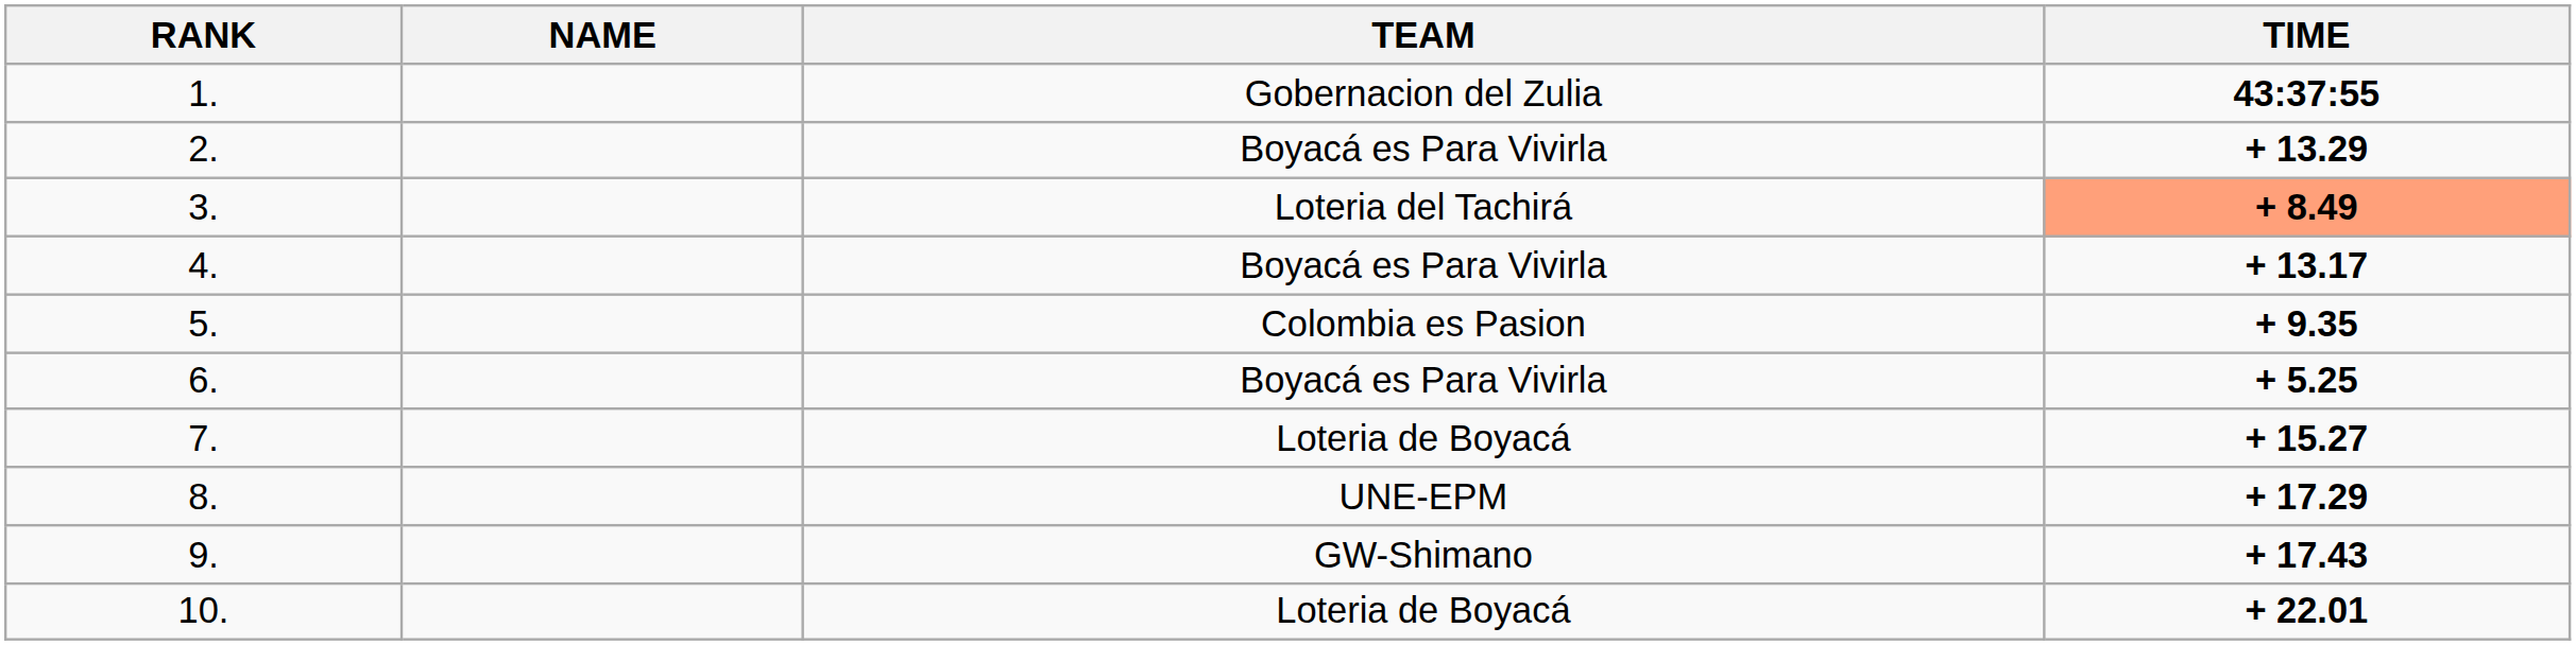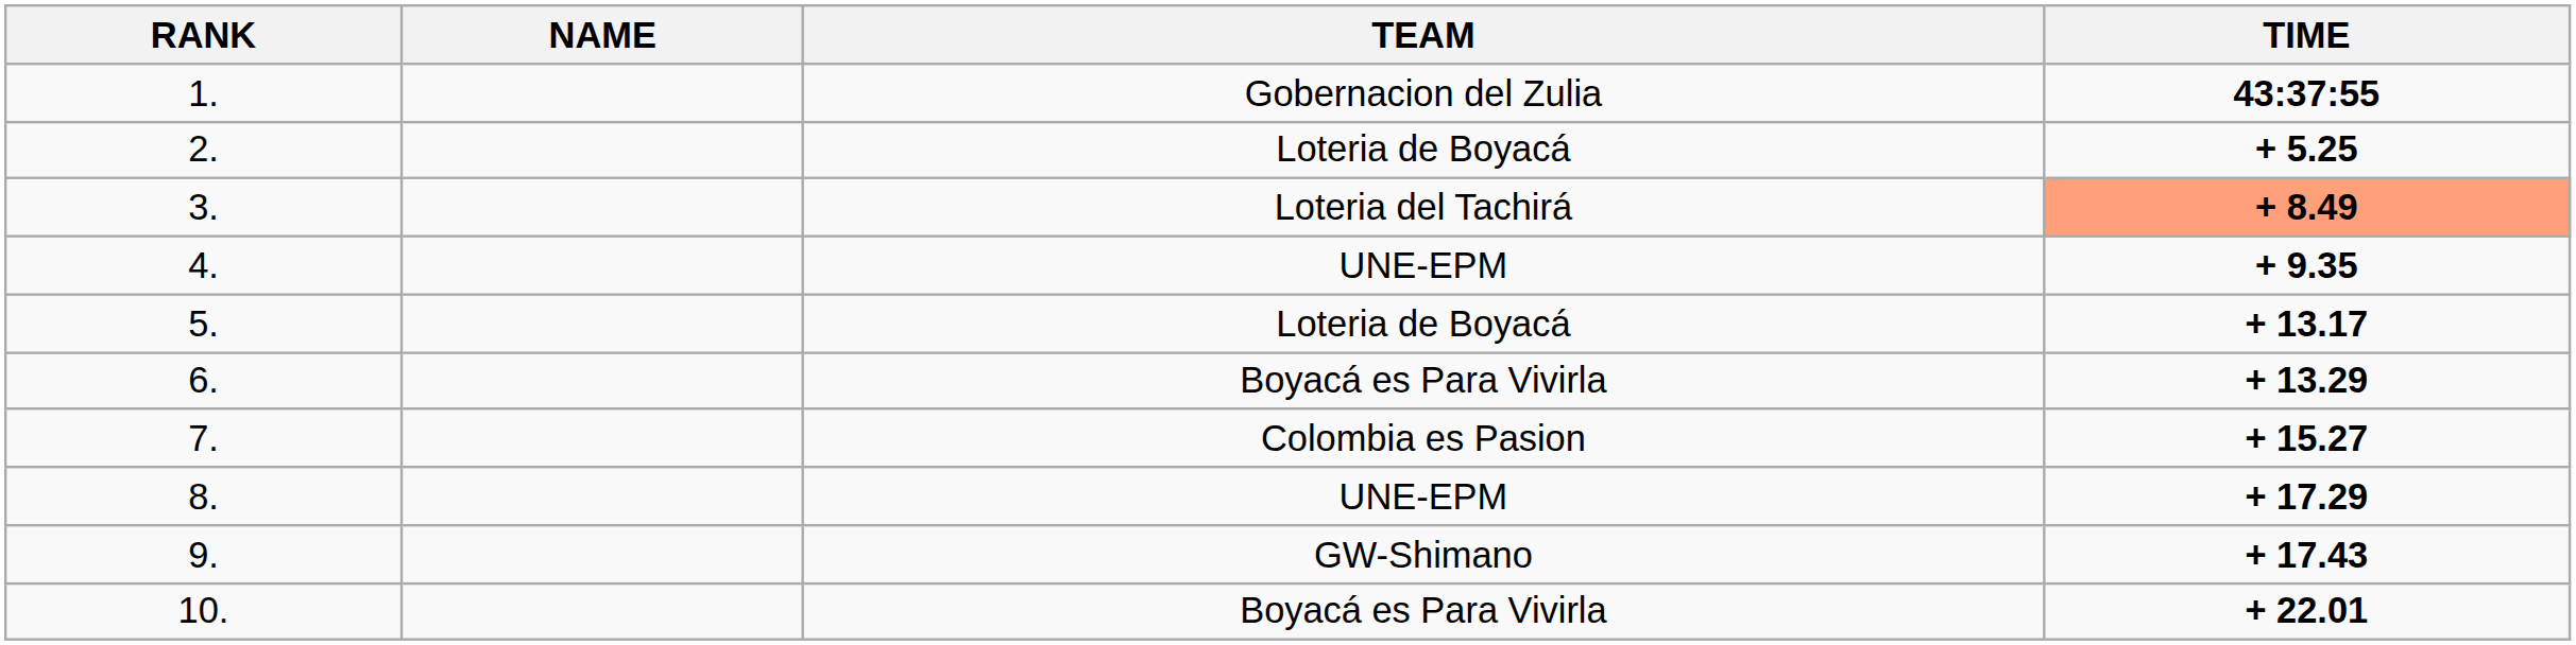2. | TEAM: Boyacá es Para Vivirla -> Loteria de Boyacá
2. | TIME: + 13.29 -> + 5.25
4. | TEAM: Boyacá es Para Vivirla -> UNE-EPM
4. | TIME: + 13.17 -> + 9.35
5. | TEAM: Colombia es Pasion -> Loteria de Boyacá
5. | TIME: + 9.35 -> + 13.17
6. | TIME: + 5.25 -> + 13.29
7. | TEAM: Loteria de Boyacá -> Colombia es Pasion
10. | TEAM: Loteria de Boyacá -> Boyacá es Para Vivirla
